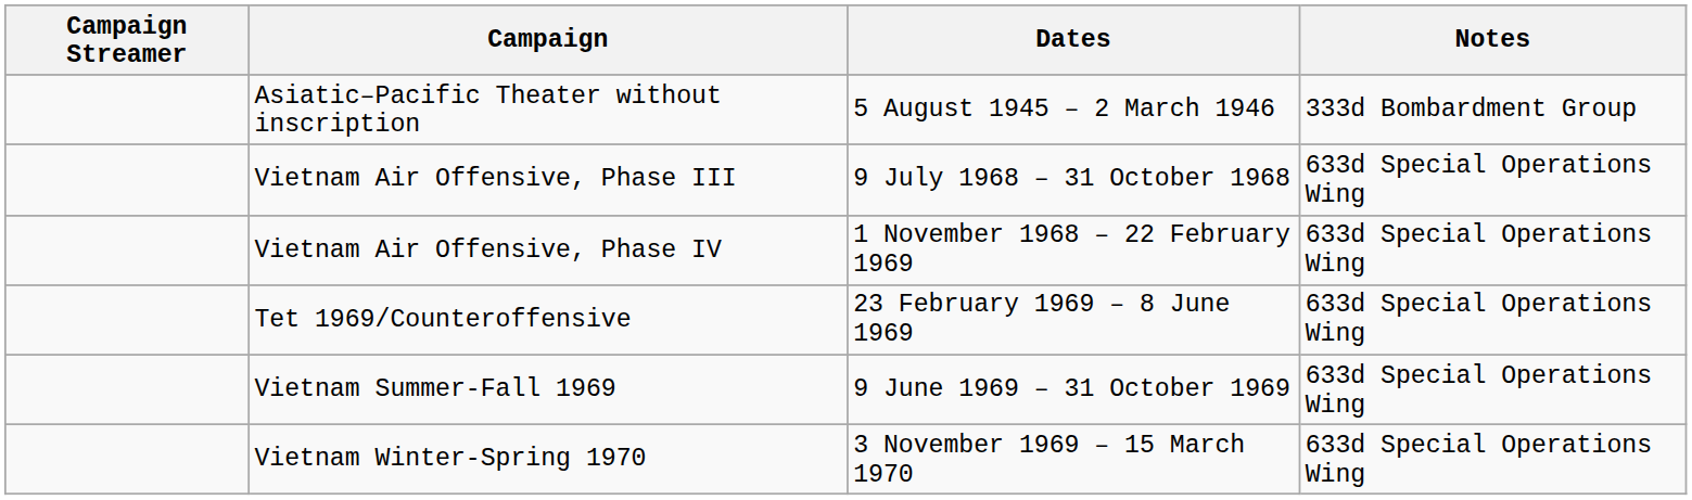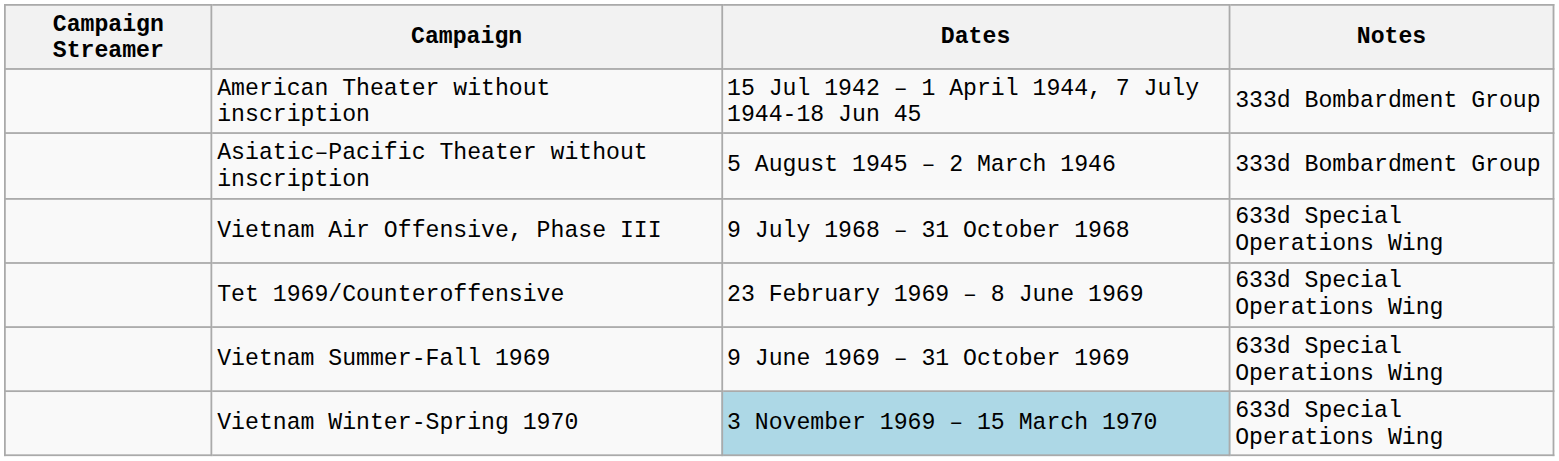+ row: American Theater without inscription | 15 Jul 1942 – 1 April 1944, 7 July 1944-18 Jun 45 | 333d Bombardment Group
- row: Vietnam Air Offensive, Phase IV | 1 November 1968 – 22 February 1969 | 633d Special Operations Wing
Vietnam Winter-Spring 1970 | Dates: no background -> lightblue background
